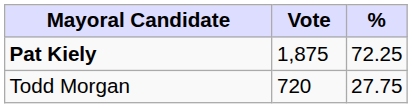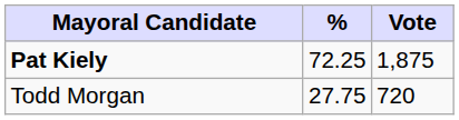columns swapped: Vote <-> %
